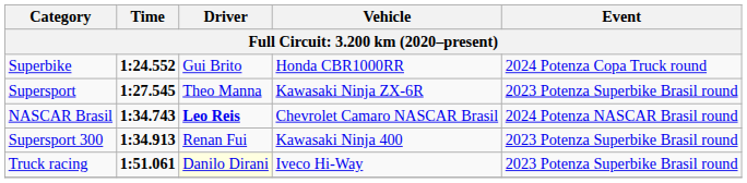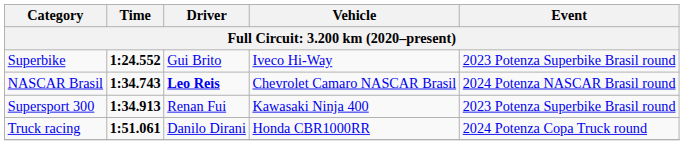Superbike | Vehicle: Honda CBR1000RR -> Iveco Hi-Way
Superbike | Event: 2024 Potenza Copa Truck round -> 2023 Potenza Superbike Brasil round
- row: Supersport | 1:27.545 | Theo Manna | Kawasaki Ninja ZX-6R | 2023 Potenza Superbike Brasil round
Truck racing | Driver: lightyellow background -> no background
Truck racing | Vehicle: Iveco Hi-Way -> Honda CBR1000RR
Truck racing | Event: 2023 Potenza Superbike Brasil round -> 2024 Potenza Copa Truck round
